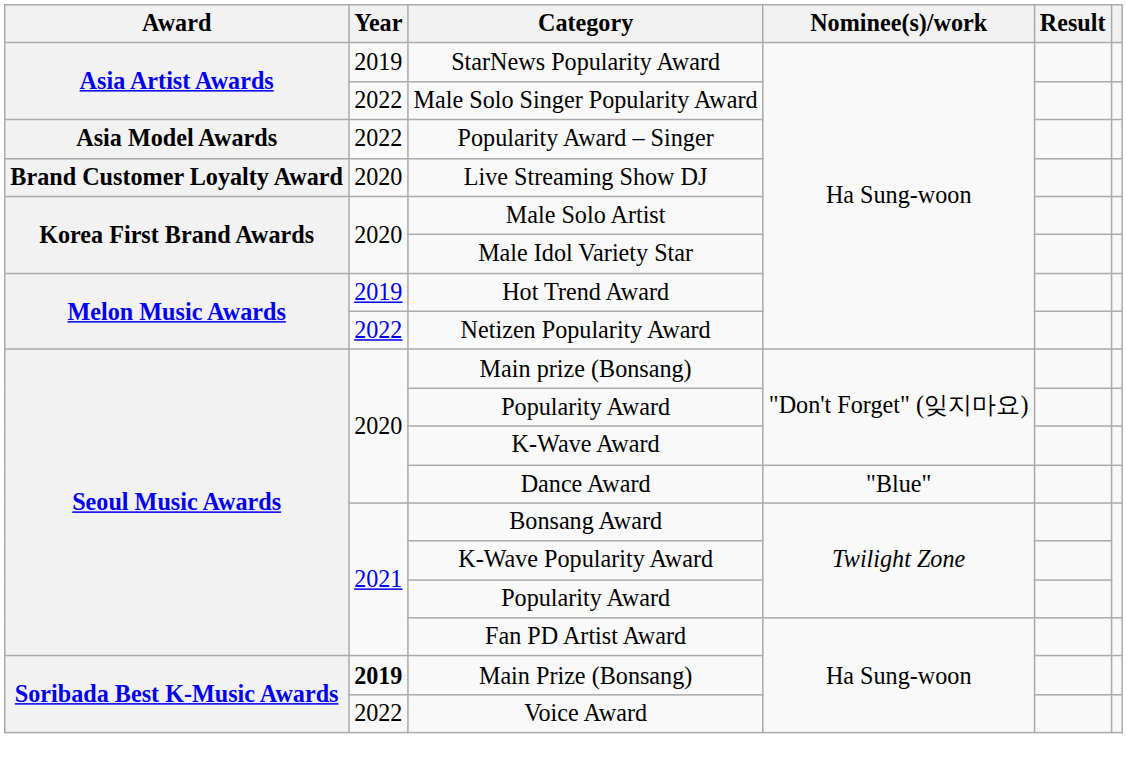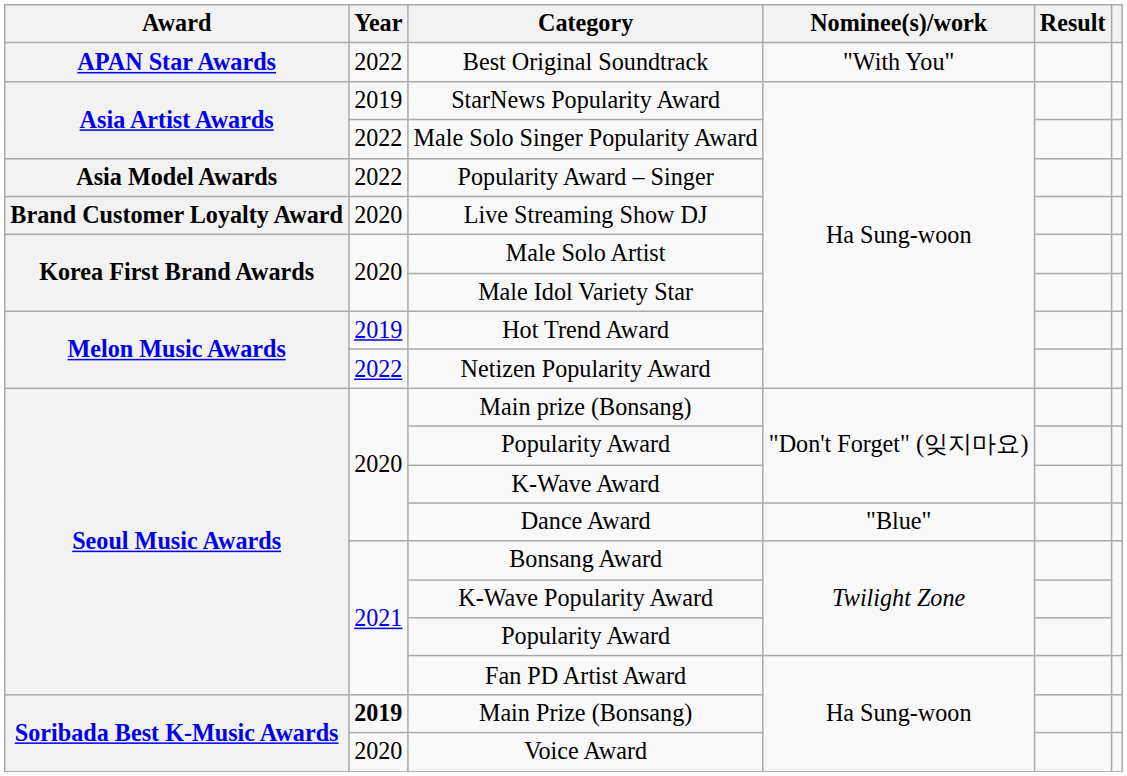+ row: APAN Star Awards | 2022 | Best Original Soundtrack | "With You"
Voice Award | Year: 2022 -> 2020
